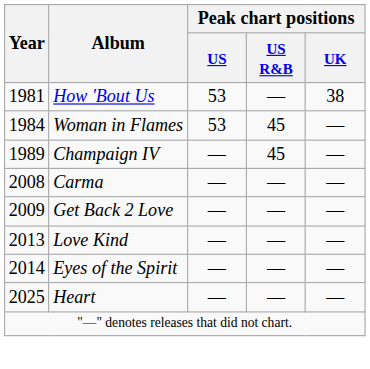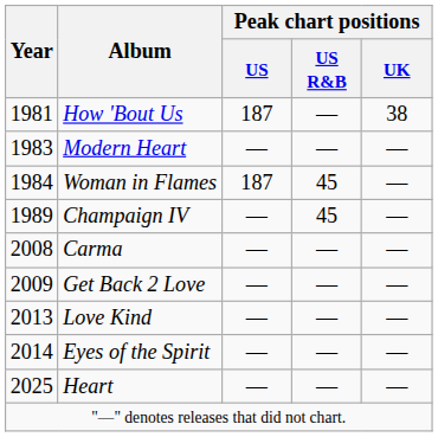How 'Bout Us | Peak chart positions / US: 53 -> 187
+ row: 1983 | Modern Heart | — | — | —
Woman in Flames | Peak chart positions / US: 53 -> 187
